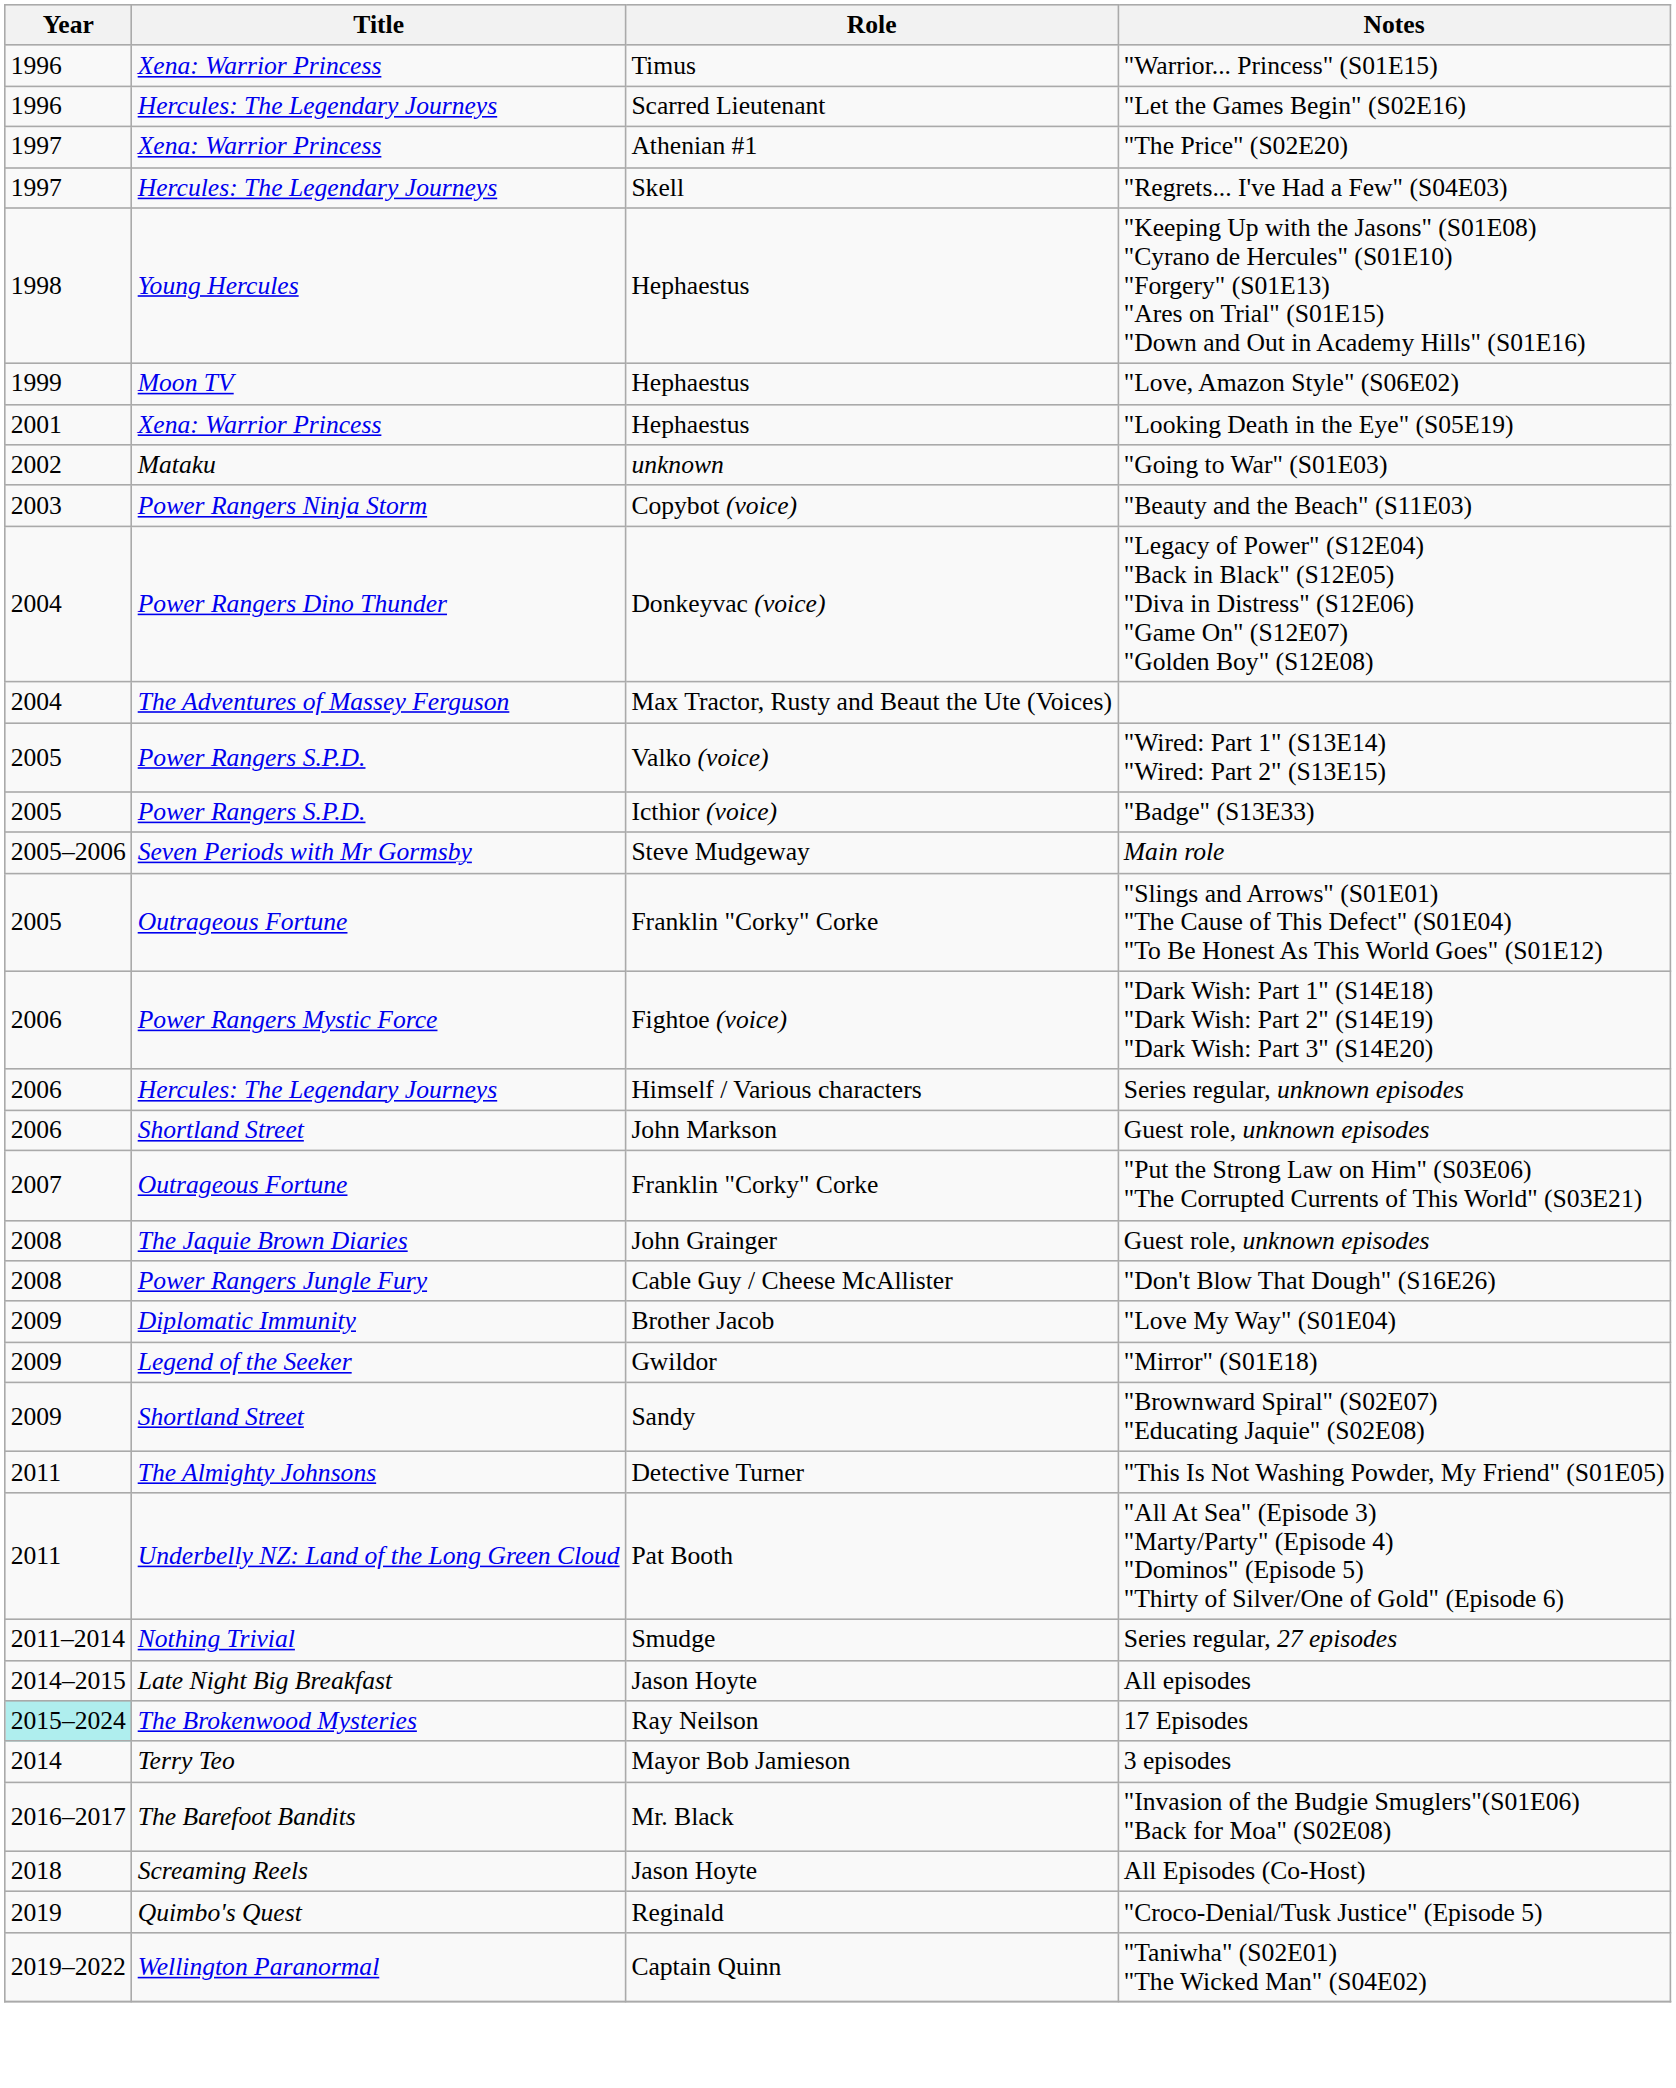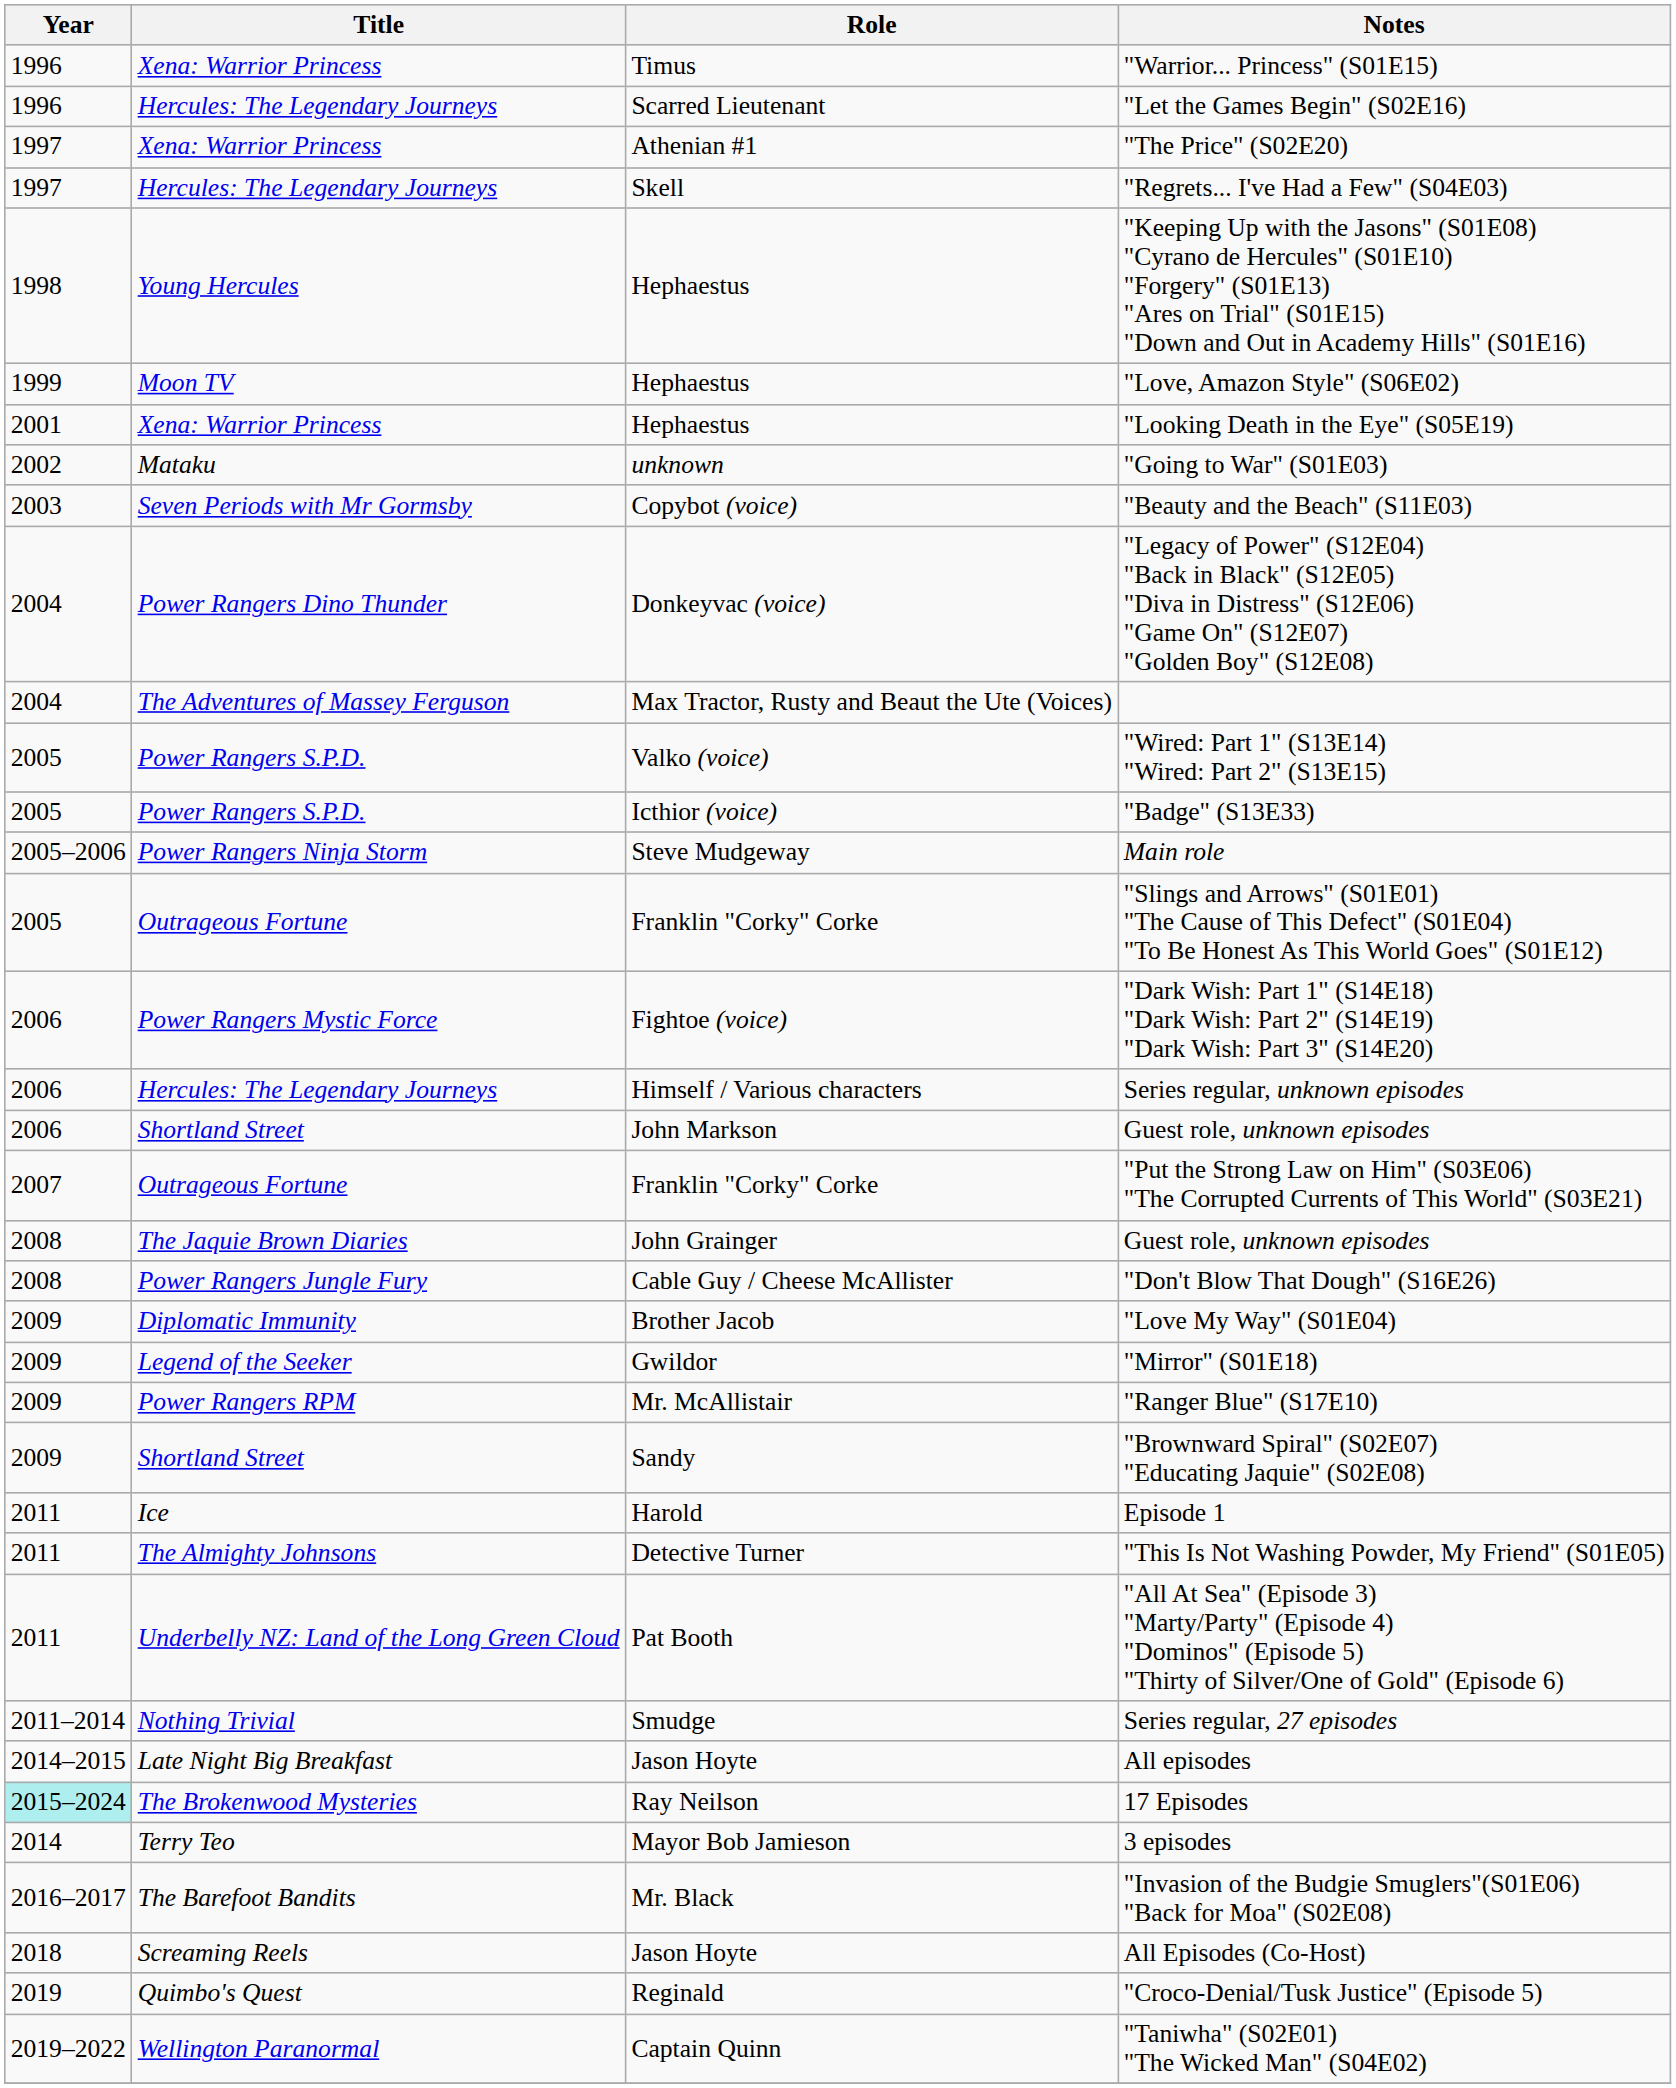"Beauty and the Beach" (S11E03) | Title: Power Rangers Ninja Storm -> Seven Periods with Mr Gormsby
Main role | Title: Seven Periods with Mr Gormsby -> Power Rangers Ninja Storm
+ row: 2009 | Power Rangers RPM | Mr. McAllistair | "Ranger Blue" (S17E10)
+ row: 2011 | Ice | Harold | Episode 1
